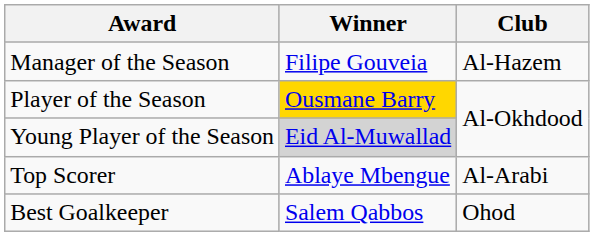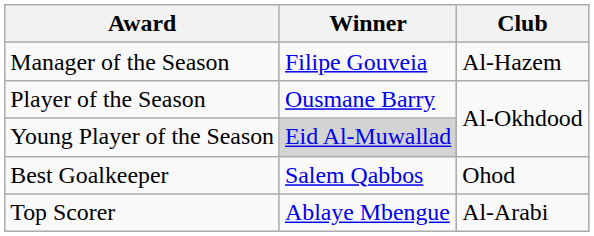Player of the Season | Winner: gold background -> no background
rows swapped: Top Scorer <-> Best Goalkeeper
